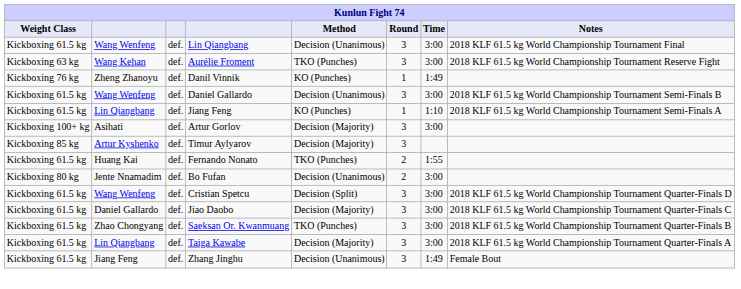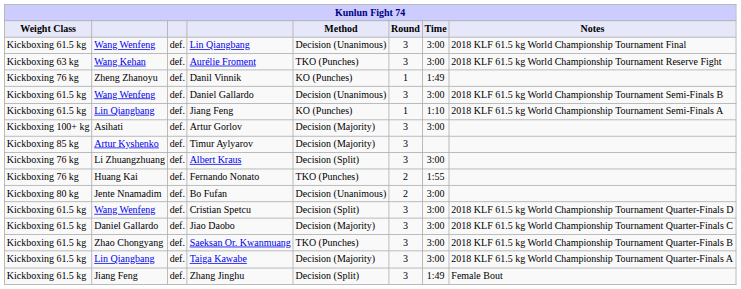+ row: Kickboxing 76 kg | Li Zhuangzhuang | def. | Albert Kraus | Decision (Split) | 3 | 3:00
Fernando Nonato | Weight Class: Kickboxing 61.5 kg -> Kickboxing 76 kg
Zhang Jinghu | Method: Decision (Unanimous) -> Decision (Split)
